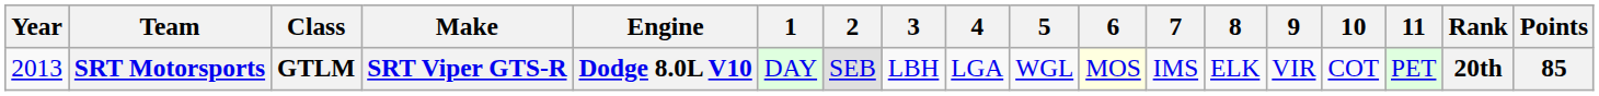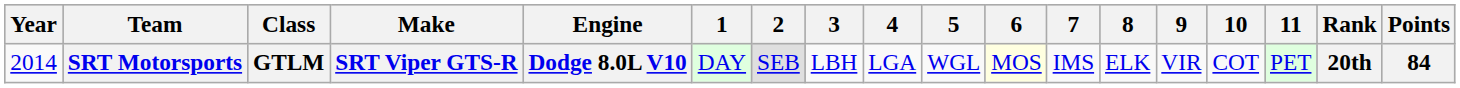SRT Motorsports | Year: 2013 -> 2014
SRT Motorsports | Points: 85 -> 84
